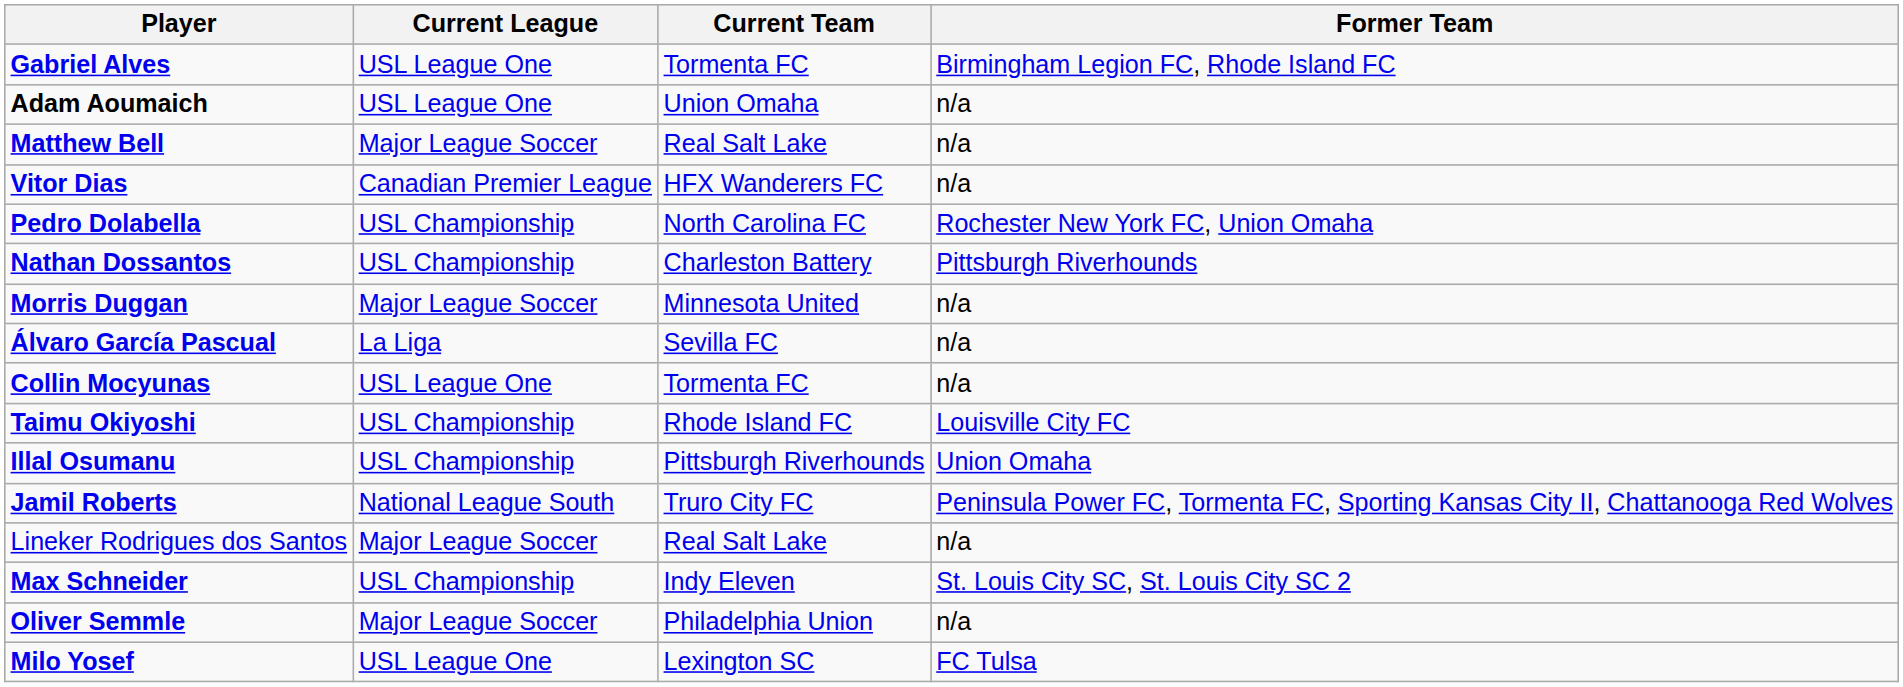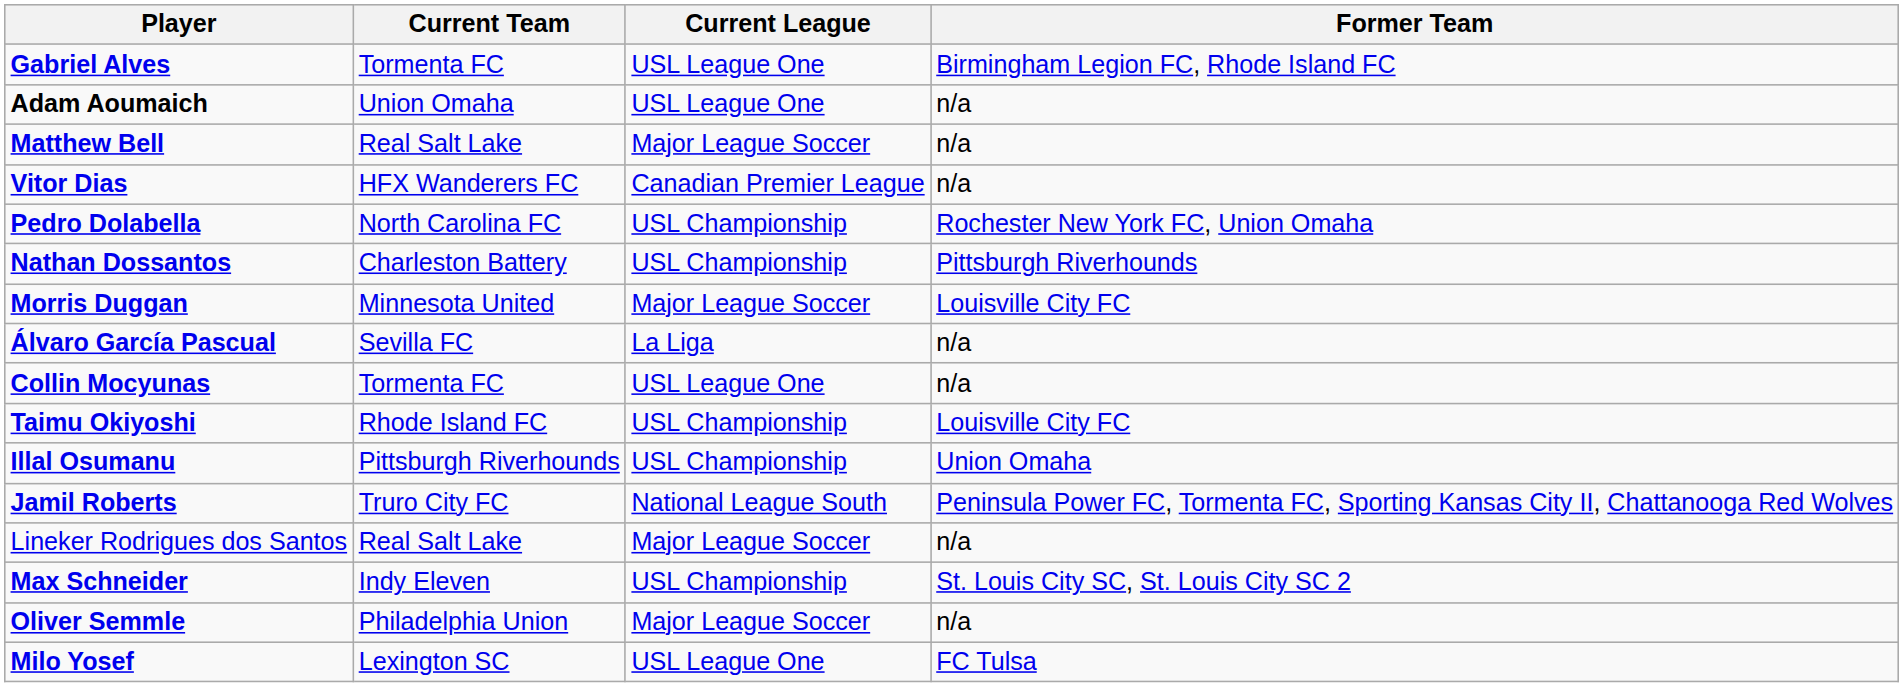columns swapped: Current Team <-> Current League
Morris Duggan | Former Team: n/a -> Louisville City FC
